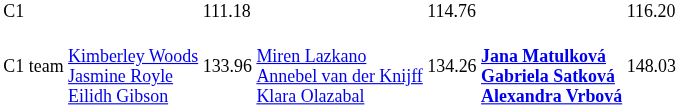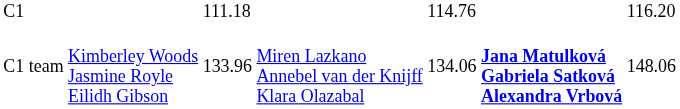C1 team | column 5: 134.26 -> 134.06
C1 team | column 7: 148.03 -> 148.06
